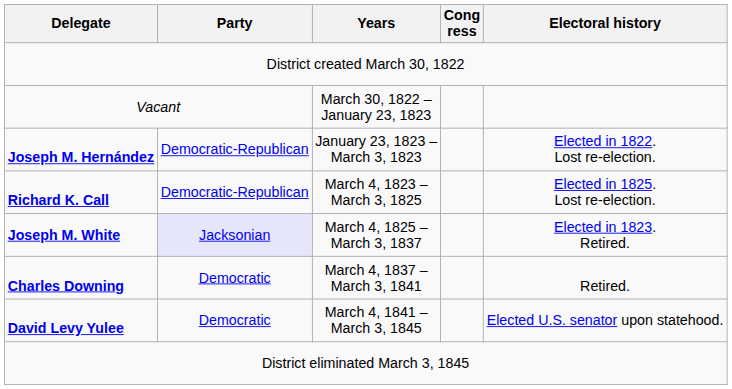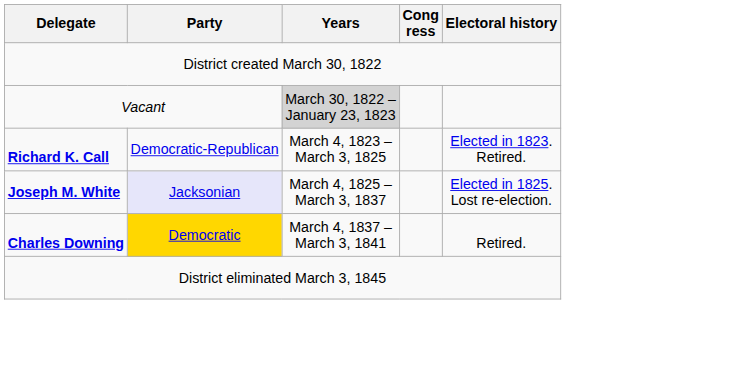Vacant | Years: no background -> lightgrey background
- row: Joseph M. Hernández | Democratic-Republican | January 23, 1823 – March 3, 1823 | Elected in 1822. Lost re-election.
Richard K. Call | Electoral history: Elected in 1825. Lost re-election. -> Elected in 1823. Retired.
Joseph M. White | Electoral history: Elected in 1823. Retired. -> Elected in 1825. Lost re-election.
Charles Downing | Party: no background -> gold background
- row: David Levy Yulee | Democratic | March 4, 1841 – March 3, 1845 | Elected U.S. senator upon statehood.
